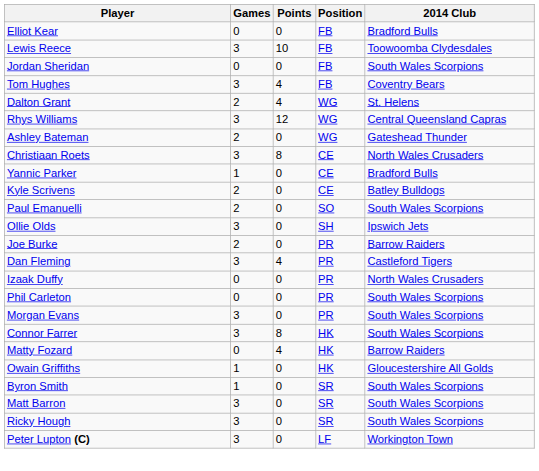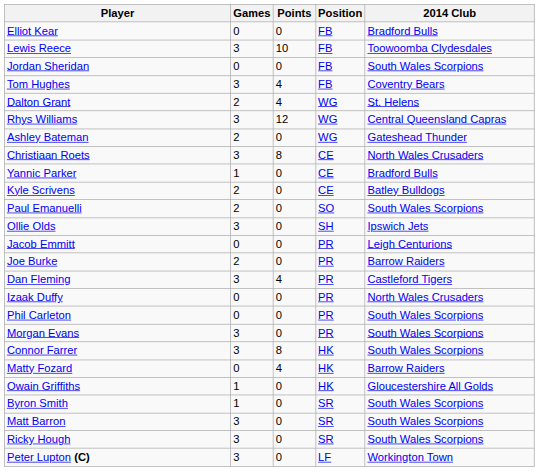+ row: Jacob Emmitt | 0 | 0 | PR | Leigh Centurions
